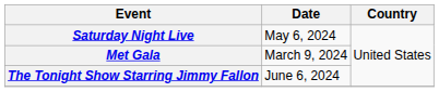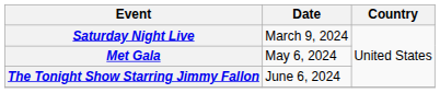Saturday Night Live | Date: May 6, 2024 -> March 9, 2024
Met Gala | Date: March 9, 2024 -> May 6, 2024
